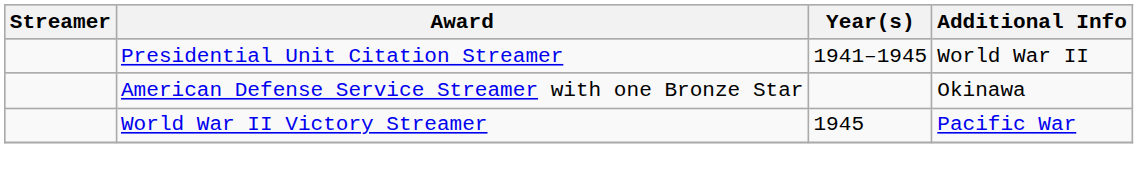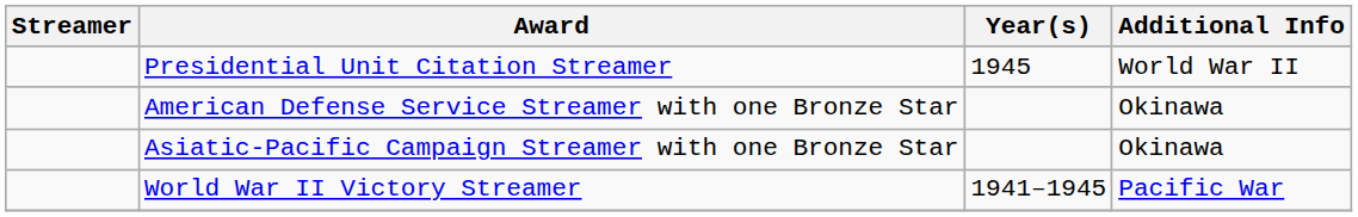Presidential Unit Citation Streamer | Year(s): 1941–1945 -> 1945
+ row: Asiatic-Pacific Campaign Streamer with one Bronze Star | Okinawa
World War II Victory Streamer | Year(s): 1945 -> 1941–1945
